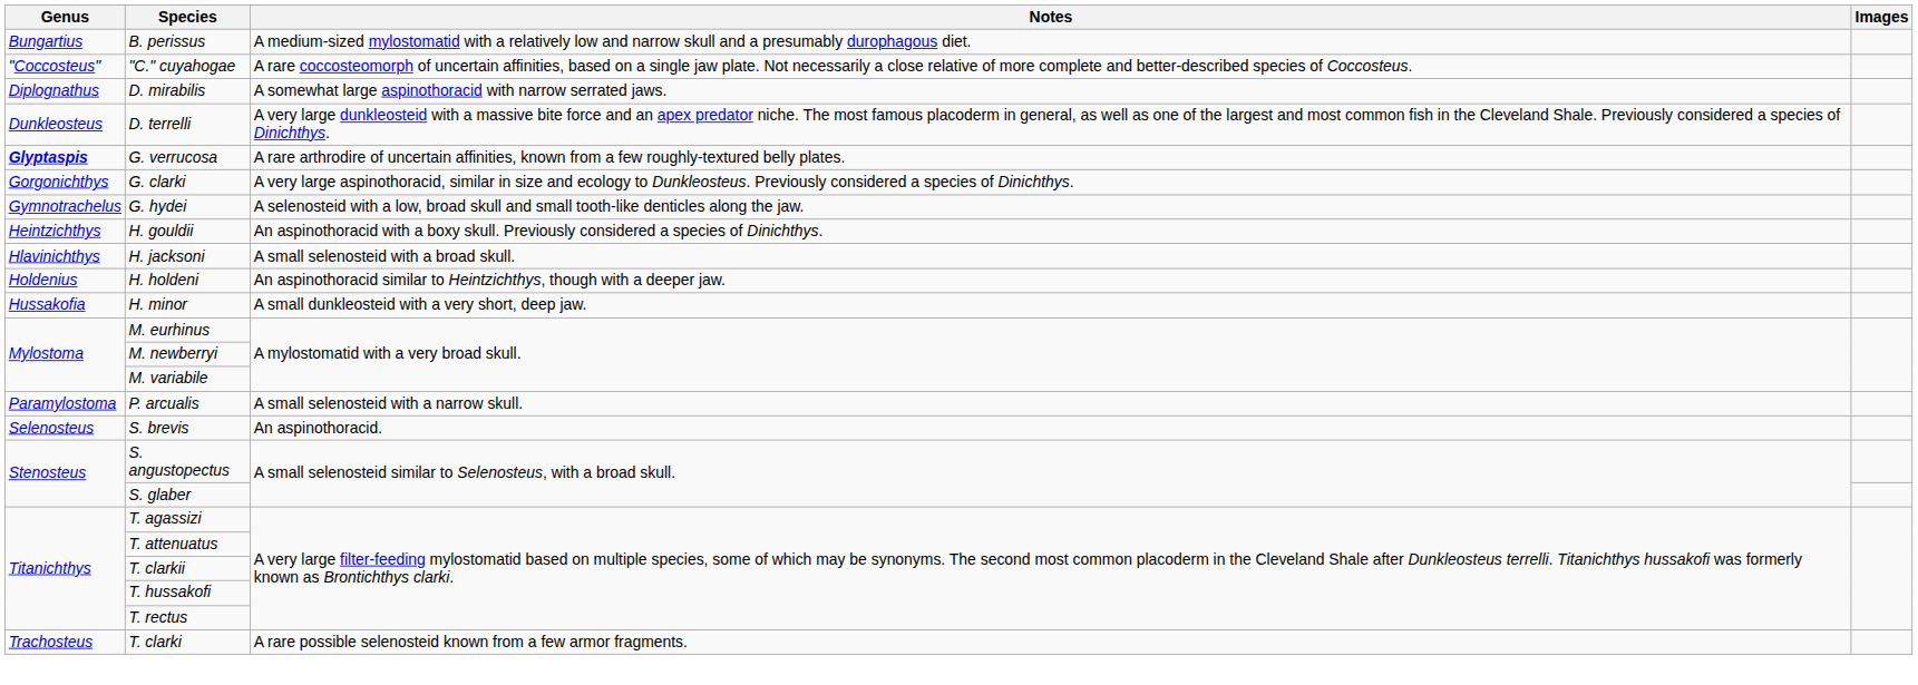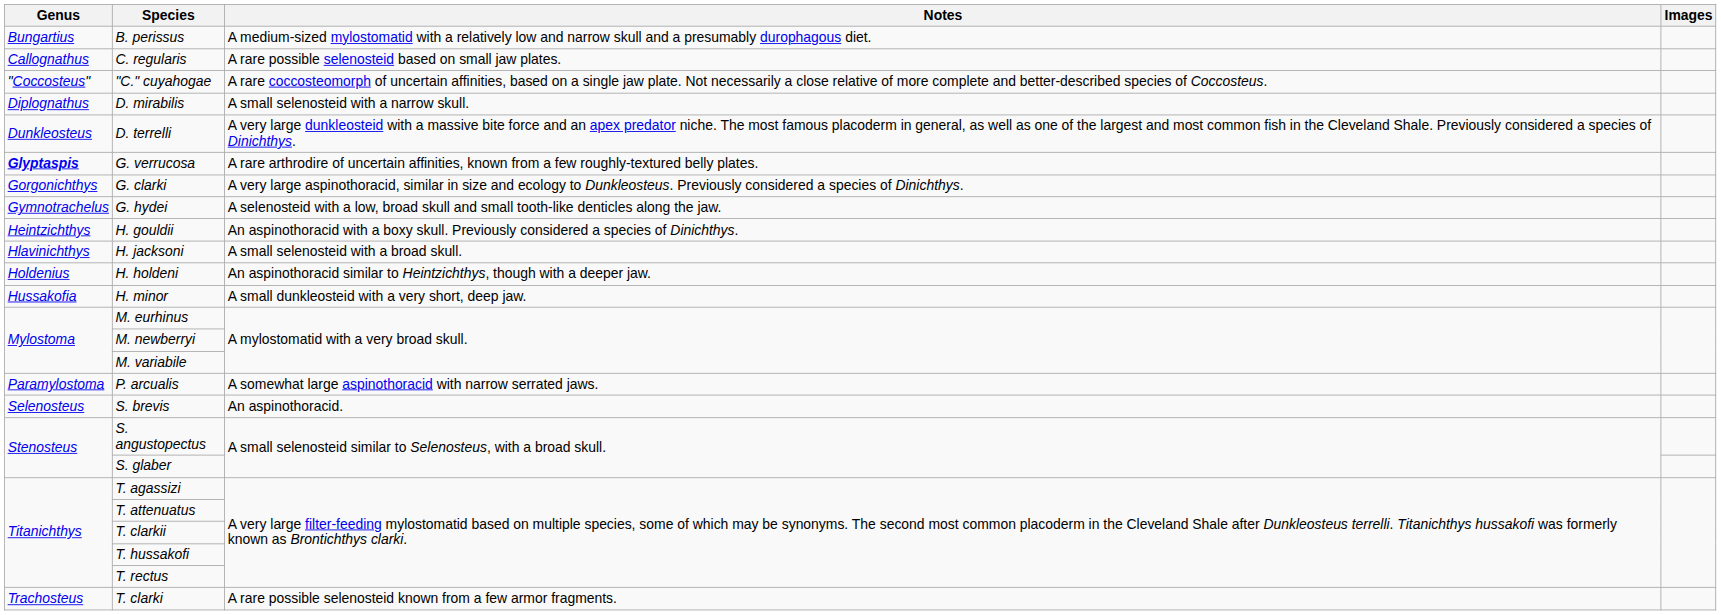+ row: Callognathus | C. regularis | A rare possible selenosteid based on small jaw plates.
D. mirabilis | Notes: A somewhat large aspinothoracid with narrow serrated jaws. -> A small selenosteid with a narrow skull.
P. arcualis | Notes: A small selenosteid with a narrow skull. -> A somewhat large aspinothoracid with narrow serrated jaws.
